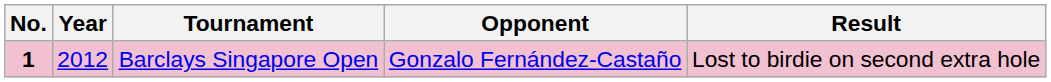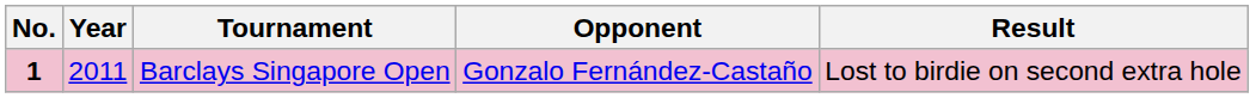Barclays Singapore Open | Year: 2012 -> 2011
